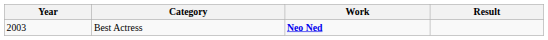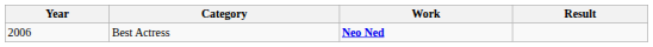Best Actress | Year: 2003 -> 2006
